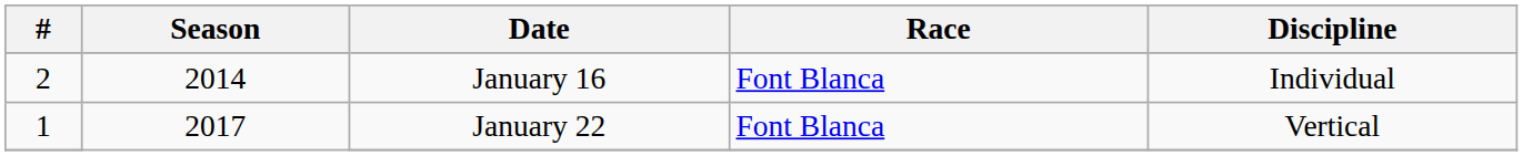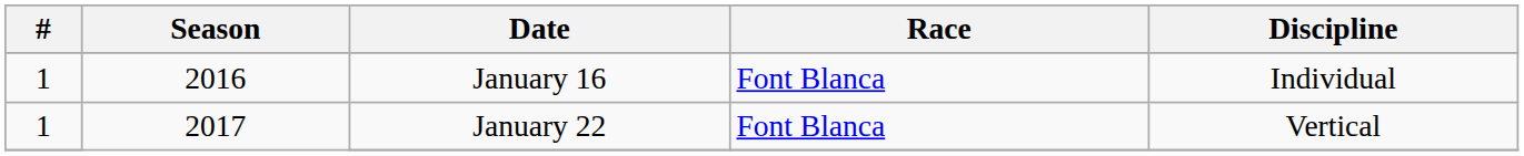January 16 | #: 2 -> 1
January 16 | Season: 2014 -> 2016
